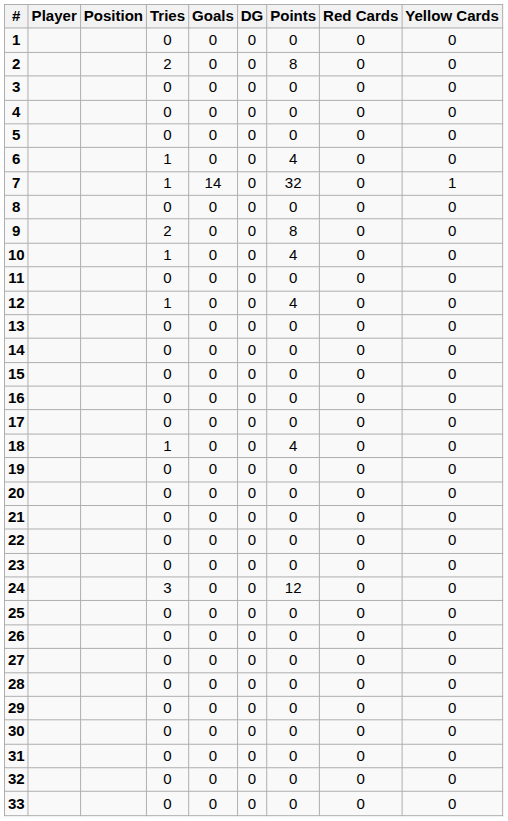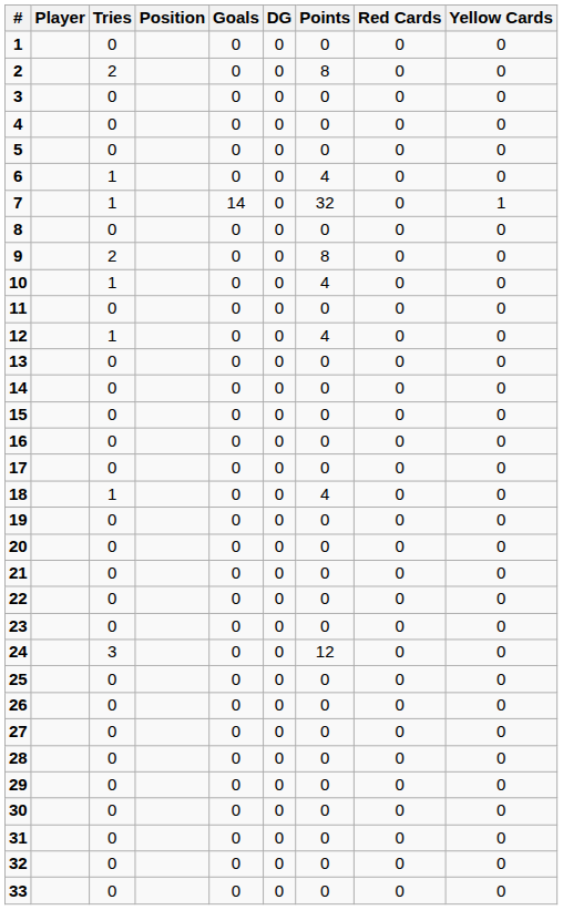columns swapped: Position <-> Tries
